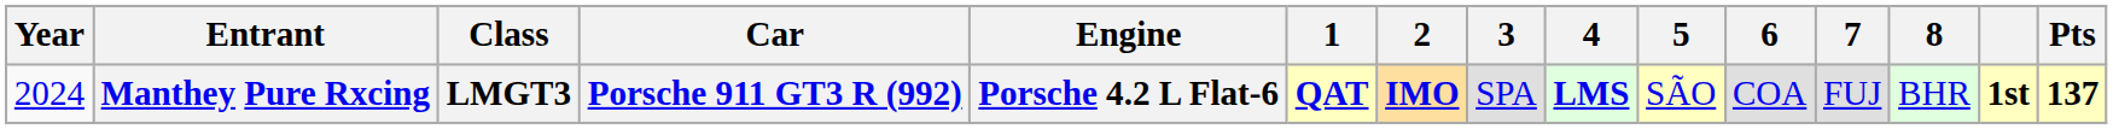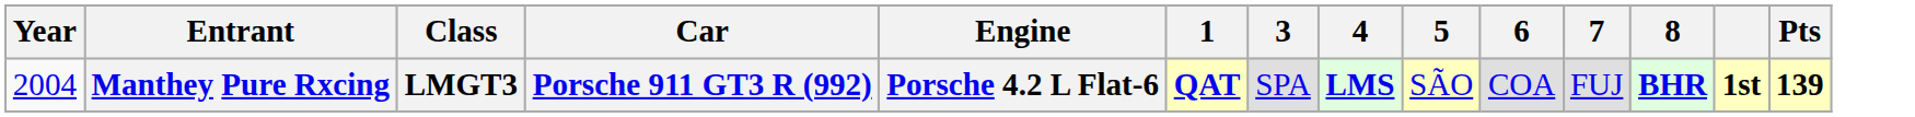- column: 2 | IMO
Manthey Pure Rxcing | Year: 2024 -> 2004
Manthey Pure Rxcing | 8: normal -> bold
Manthey Pure Rxcing | Pts: 137 -> 139
